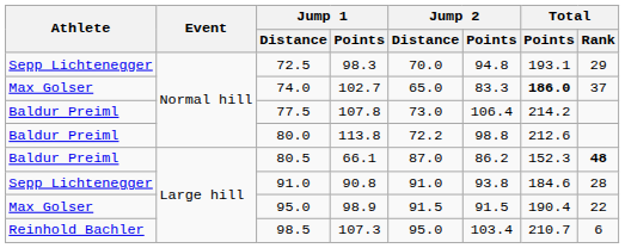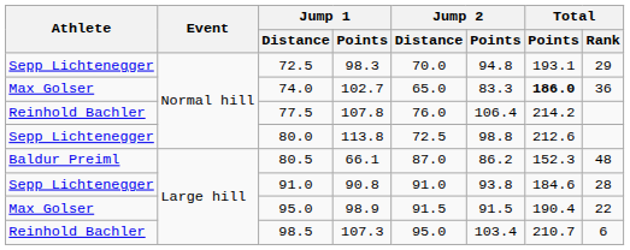74.0 | Total / Rank: 37 -> 36
77.5 | Athlete: Baldur Preiml -> Reinhold Bachler
77.5 | Jump 2 / Distance: 73.0 -> 76.0
80.0 | Athlete: Baldur Preiml -> Sepp Lichtenegger
80.0 | Jump 2 / Distance: 72.2 -> 72.5
80.5 | Total / Rank: bold -> normal
